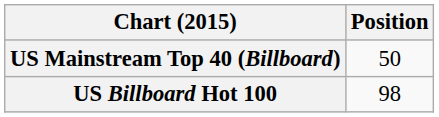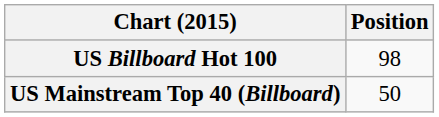rows swapped: US Billboard Hot 100 <-> US Mainstream Top 40 (Billboard)
